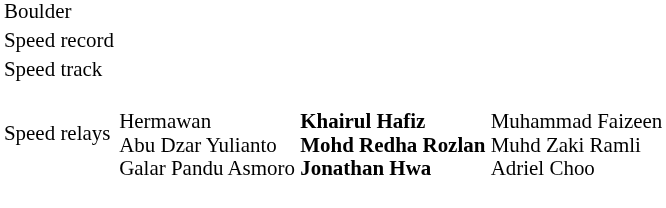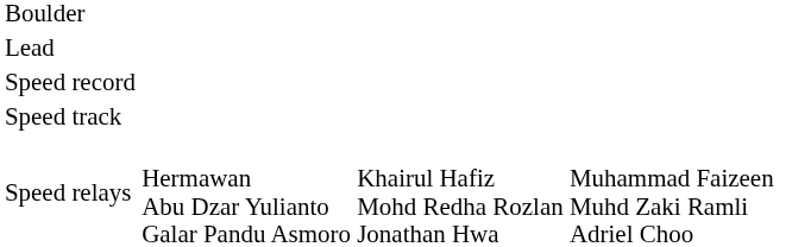+ row: Lead
Speed relays | column 3: bold -> normal
